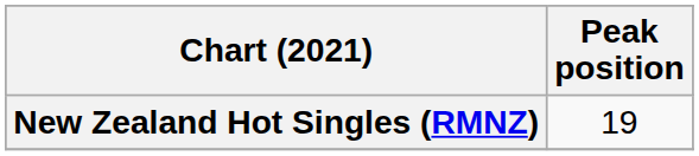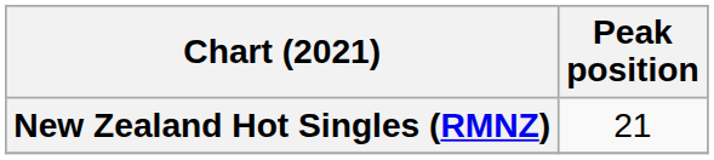New Zealand Hot Singles (RMNZ) | Peak position: 19 -> 21
